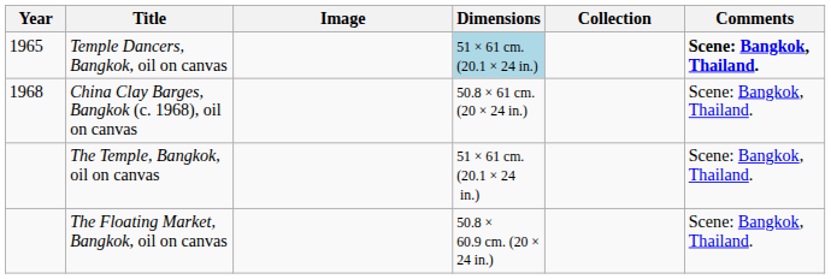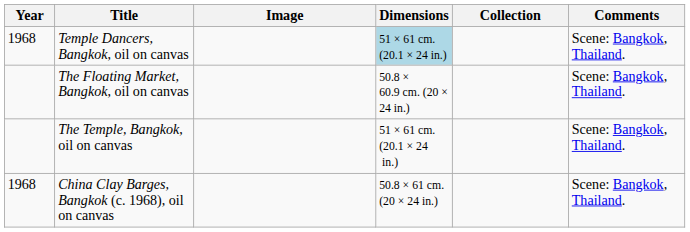Temple Dancers, Bangkok, oil on canvas | Year: 1965 -> 1968
Temple Dancers, Bangkok, oil on canvas | Comments: bold -> normal
rows swapped: China Clay Barges, Bangkok (c. 1968), oil on canvas <-> The Floating Market, Bangkok, oil on canvas
